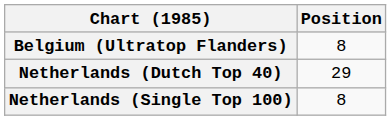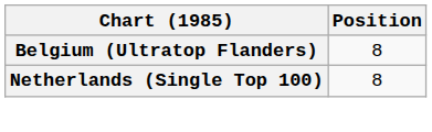- row: Netherlands (Dutch Top 40) | 29
